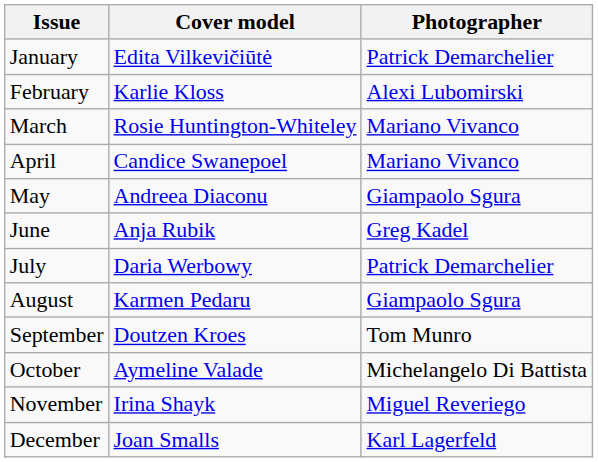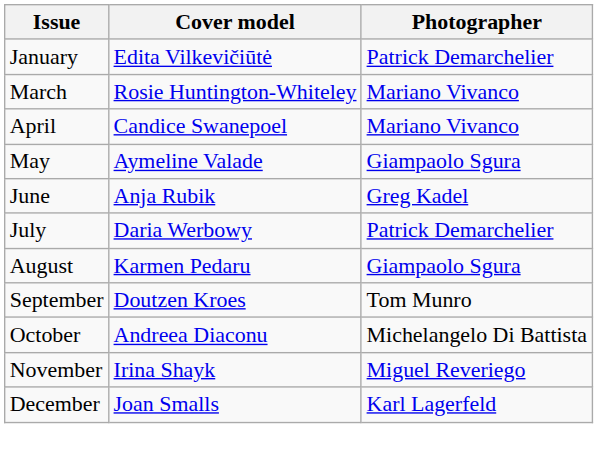- row: February | Karlie Kloss | Alexi Lubomirski
May | Cover model: Andreea Diaconu -> Aymeline Valade
October | Cover model: Aymeline Valade -> Andreea Diaconu
